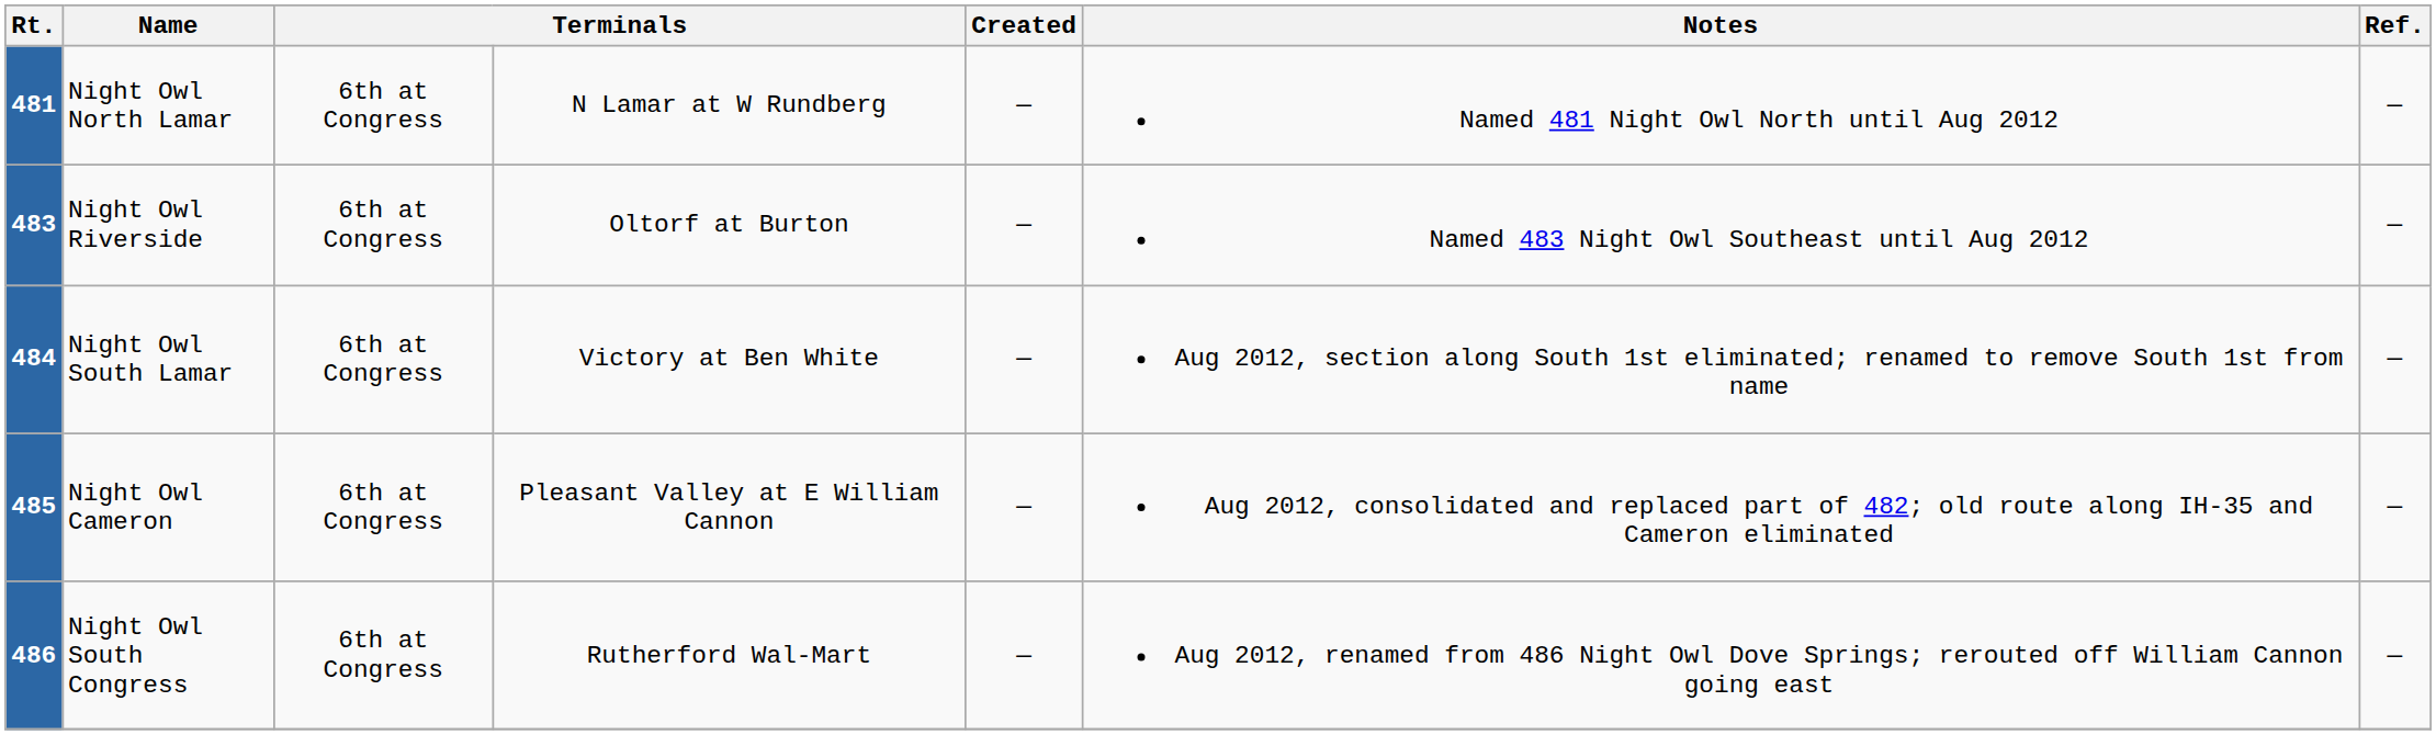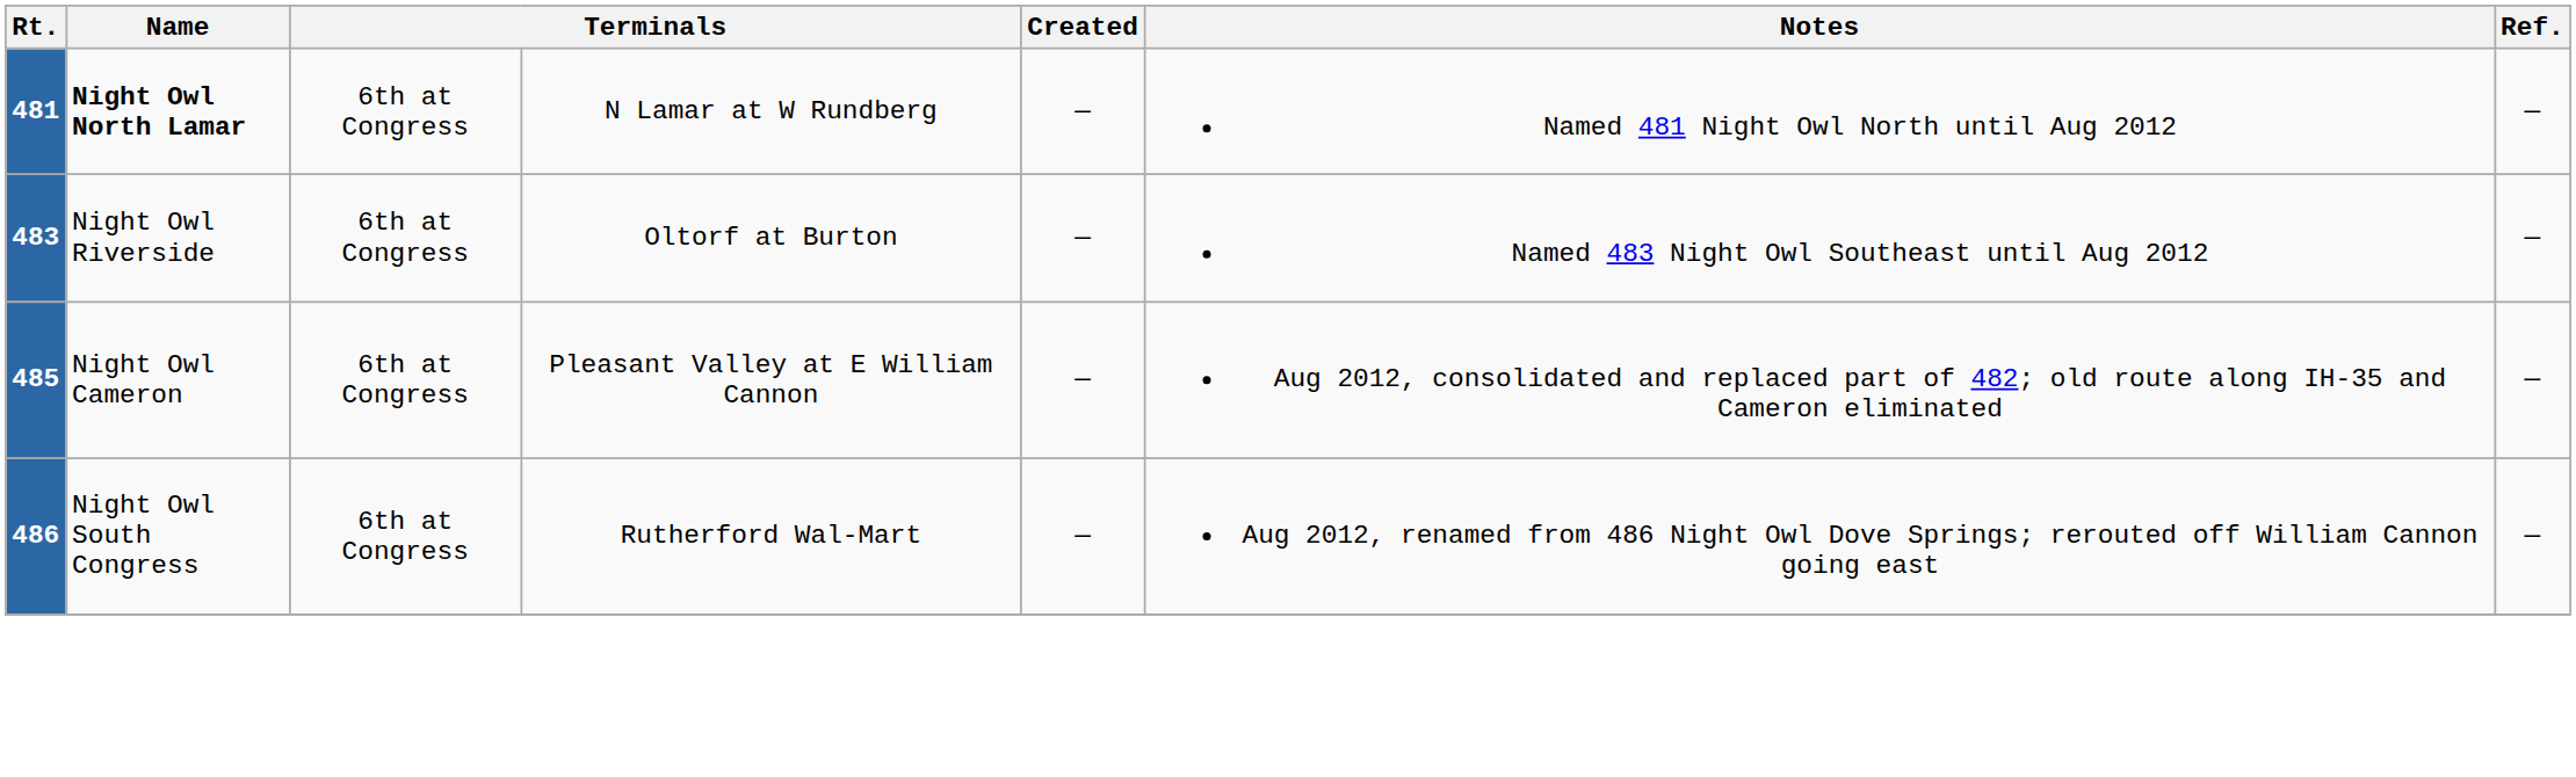481 | Name: normal -> bold
- row: 484 | Night Owl South Lamar | 6th at Congress | Victory at Ben White | — | Aug 2012, section along South 1st eliminated; renamed to remove South 1st from name | —
